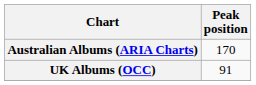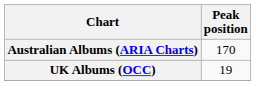UK Albums (OCC) | Peak position: 91 -> 19
